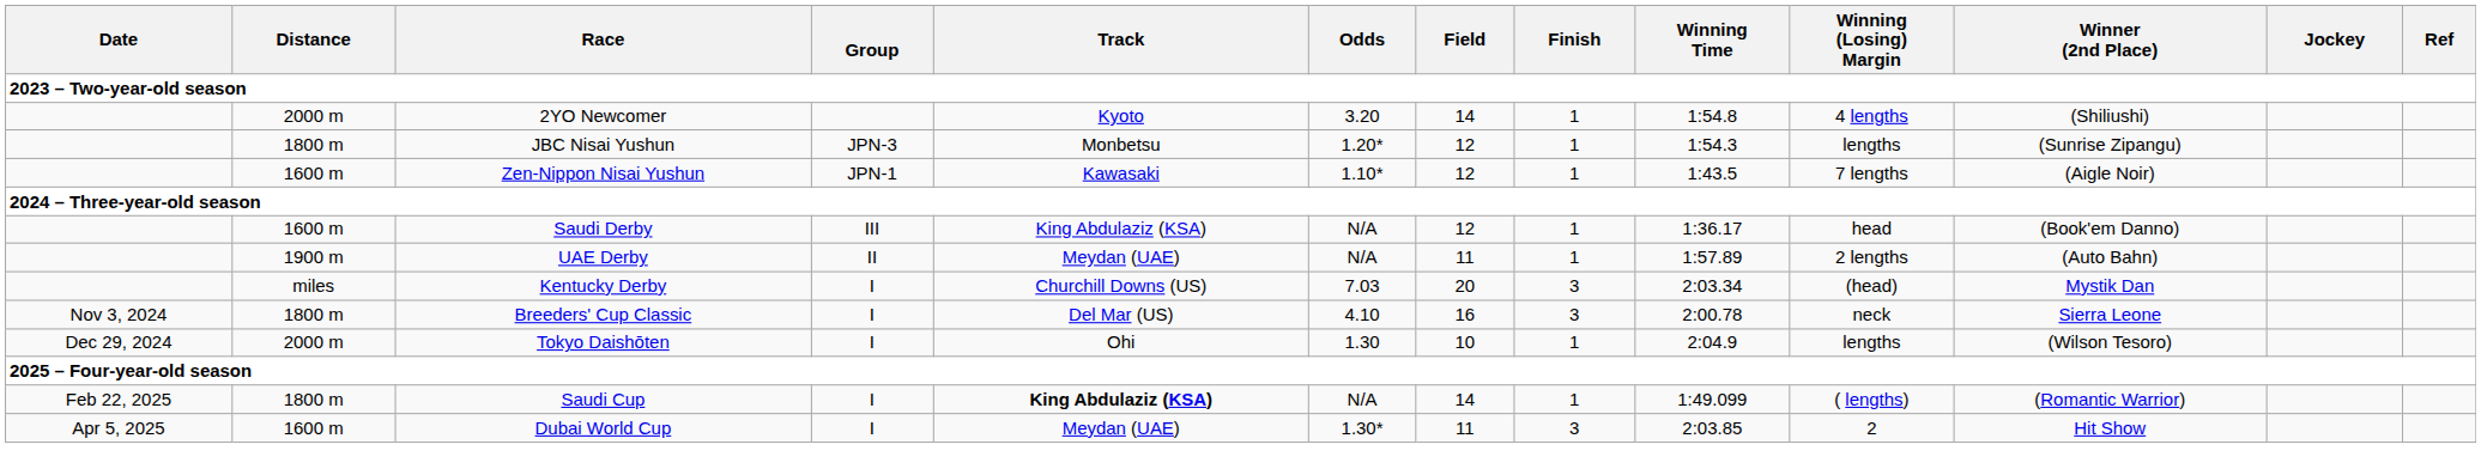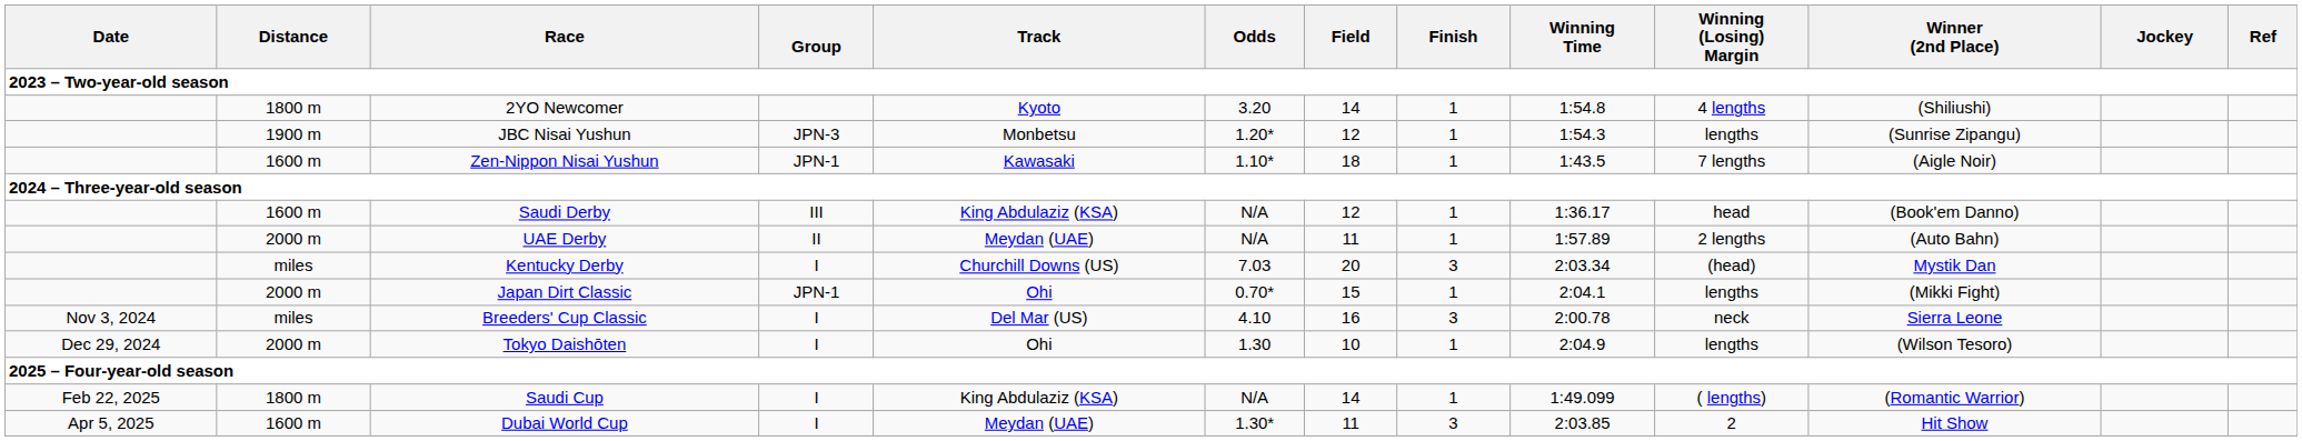2YO Newcomer | Distance: 2000 m -> 1800 m
JBC Nisai Yushun | Distance: 1800 m -> 1900 m
Zen-Nippon Nisai Yushun | Field: 12 -> 18
UAE Derby | Distance: 1900 m -> 2000 m
+ row: 2000 m | Japan Dirt Classic | JPN-1 | Ohi | 0.70* | 15 | 1 | 2:04.1 | lengths | (Mikki Fight)
Breeders' Cup Classic | Distance: 1800 m -> miles
Saudi Cup | Track: bold -> normal
